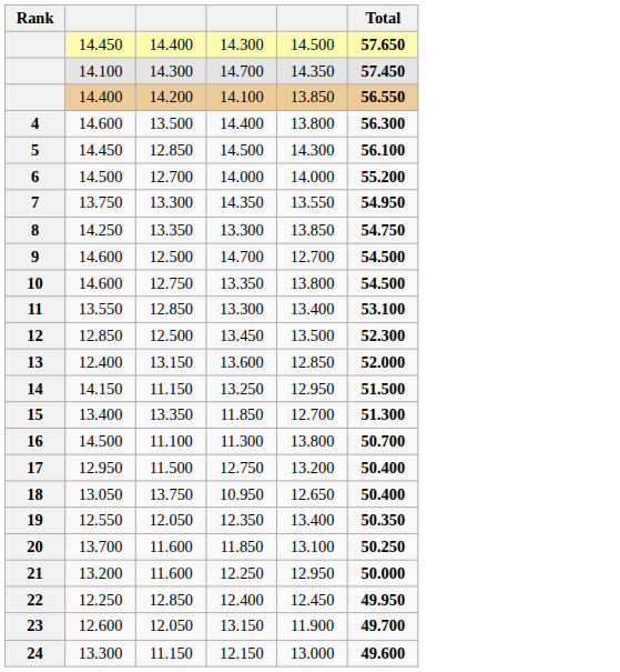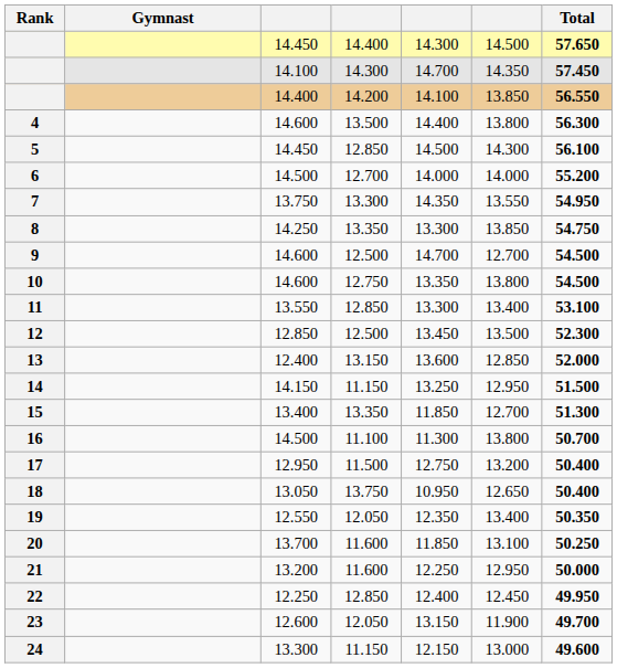+ column: Gymnast
